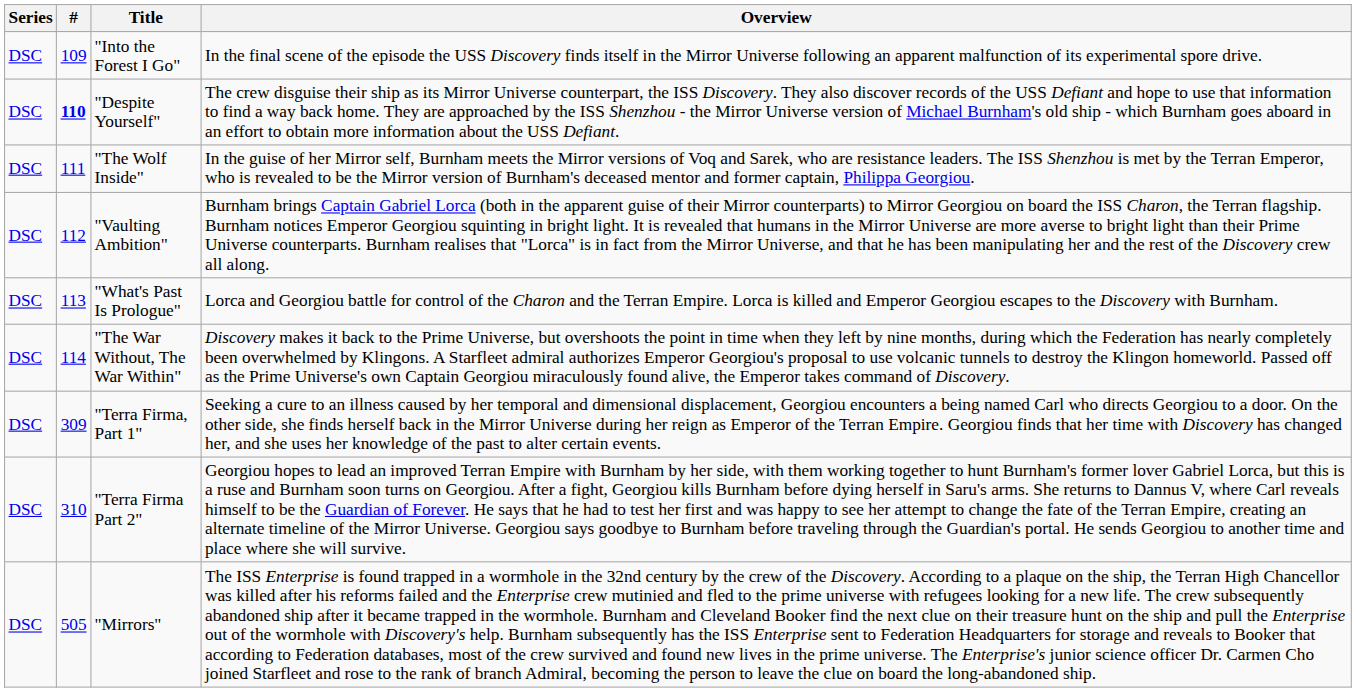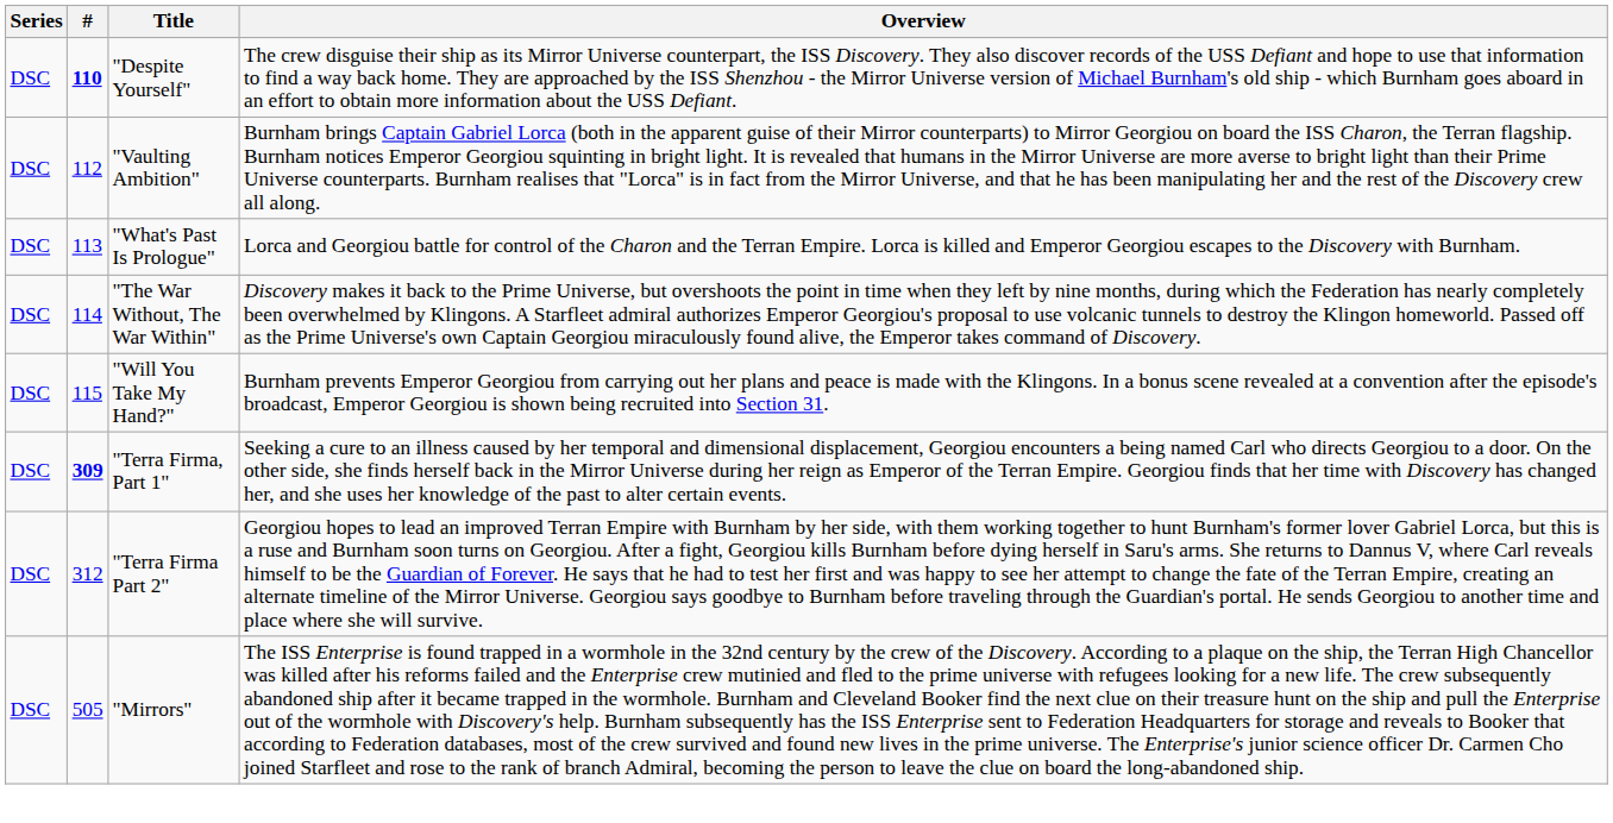- row: DSC | 109 | "Into the Forest I Go" | In the final scene of the episode the USS Discovery finds itself in the Mirror Universe following an apparent malfunction of its experimental spore drive.
- row: DSC | 111 | "The Wolf Inside" | In the guise of her Mirror self, Burnham meets the Mirror versions of Voq and Sarek, who are resistance leaders. The ISS Shenzhou is met by the Terran Emperor, who is revealed to be the Mirror version of Burnham's deceased mentor and former captain, Philippa Georgiou.
+ row: DSC | 115 | "Will You Take My Hand?" | Burnham prevents Emperor Georgiou from carrying out her plans and peace is made with the Klingons. In a bonus scene revealed at a convention after the episode's broadcast, Emperor Georgiou is shown being recruited into Section 31.
"Terra Firma, Part 1" | #: normal -> bold
"Terra Firma Part 2" | #: 310 -> 312
